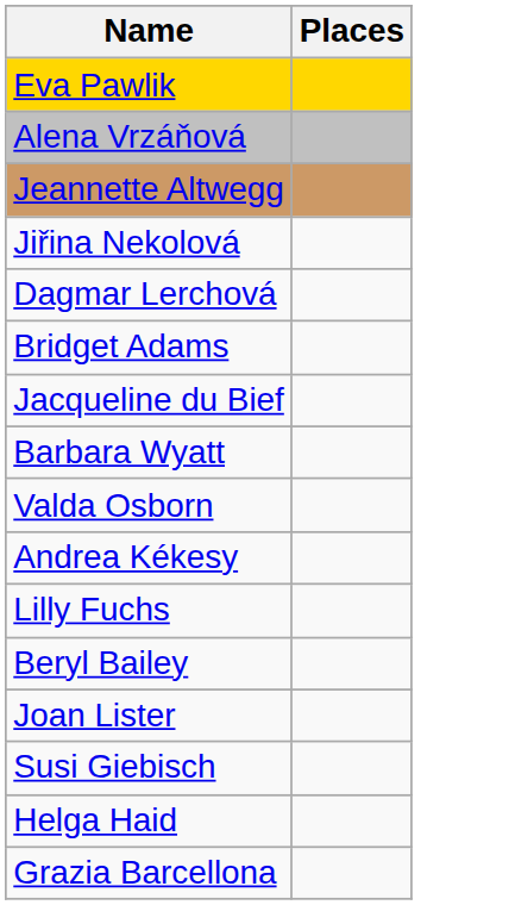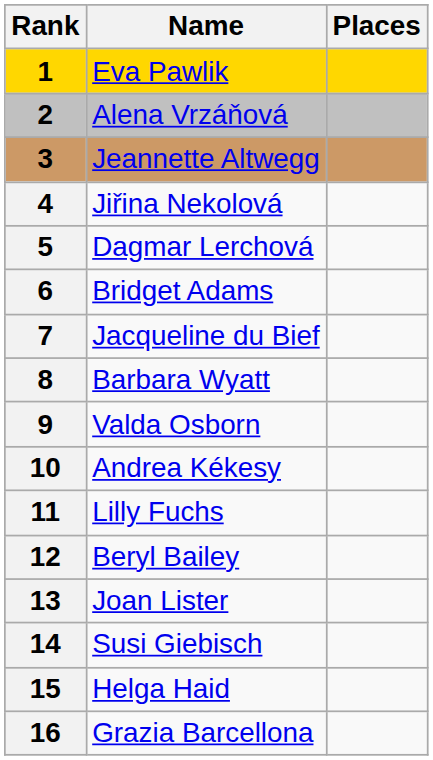+ column: Rank | 1 | 2 | 3 | 4 | 5 | 6 | 7 | 8 | 9 | 10 | 11 | 12 | 13 | 14 | 15 | 16
